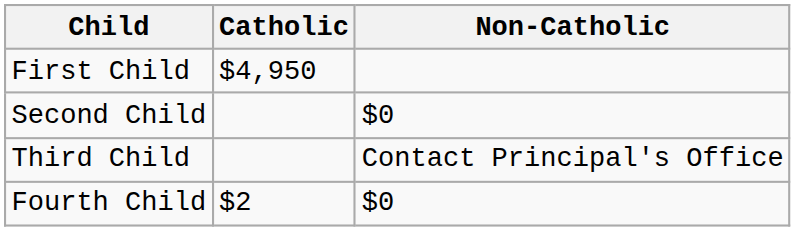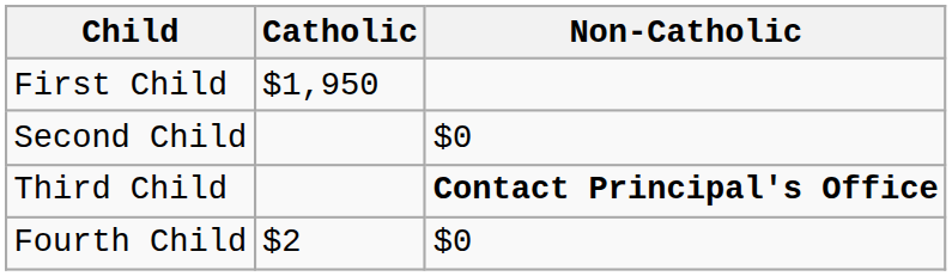First Child | Catholic: $4,950 -> $1,950
Third Child | Non-Catholic: normal -> bold
